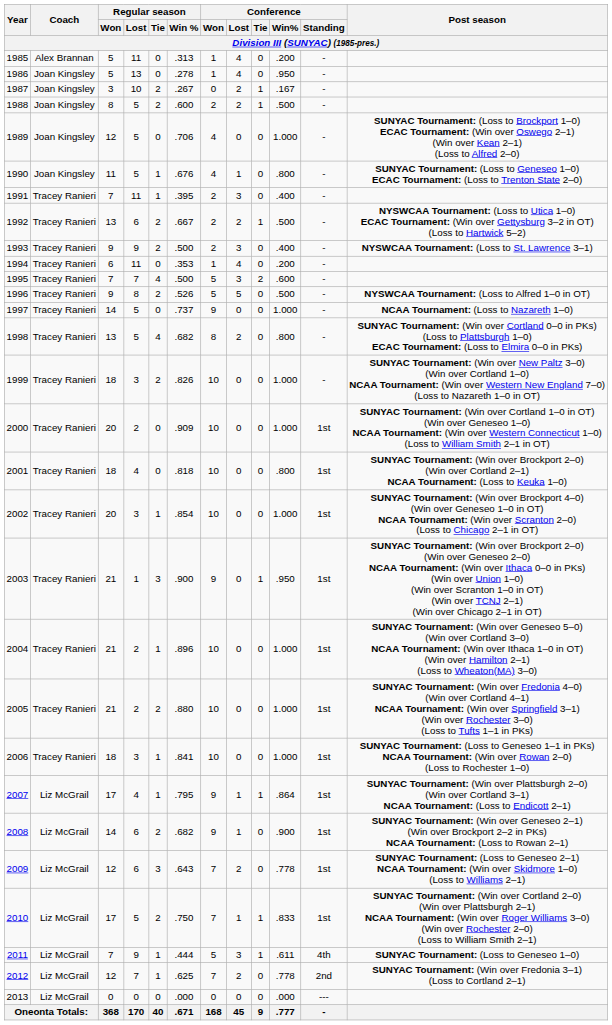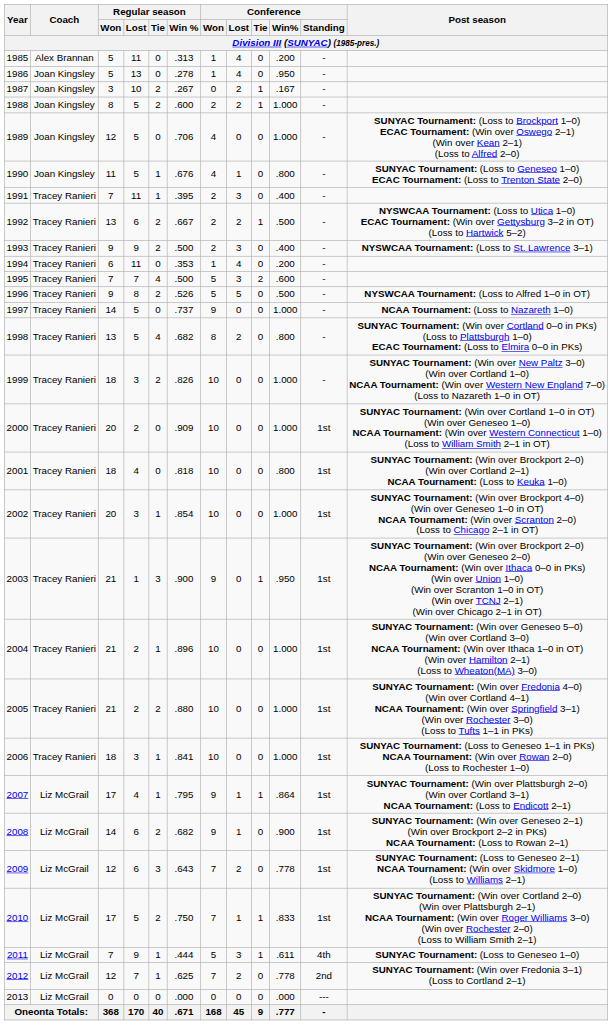1988 | Conference / Win%: .500 -> 1.000
